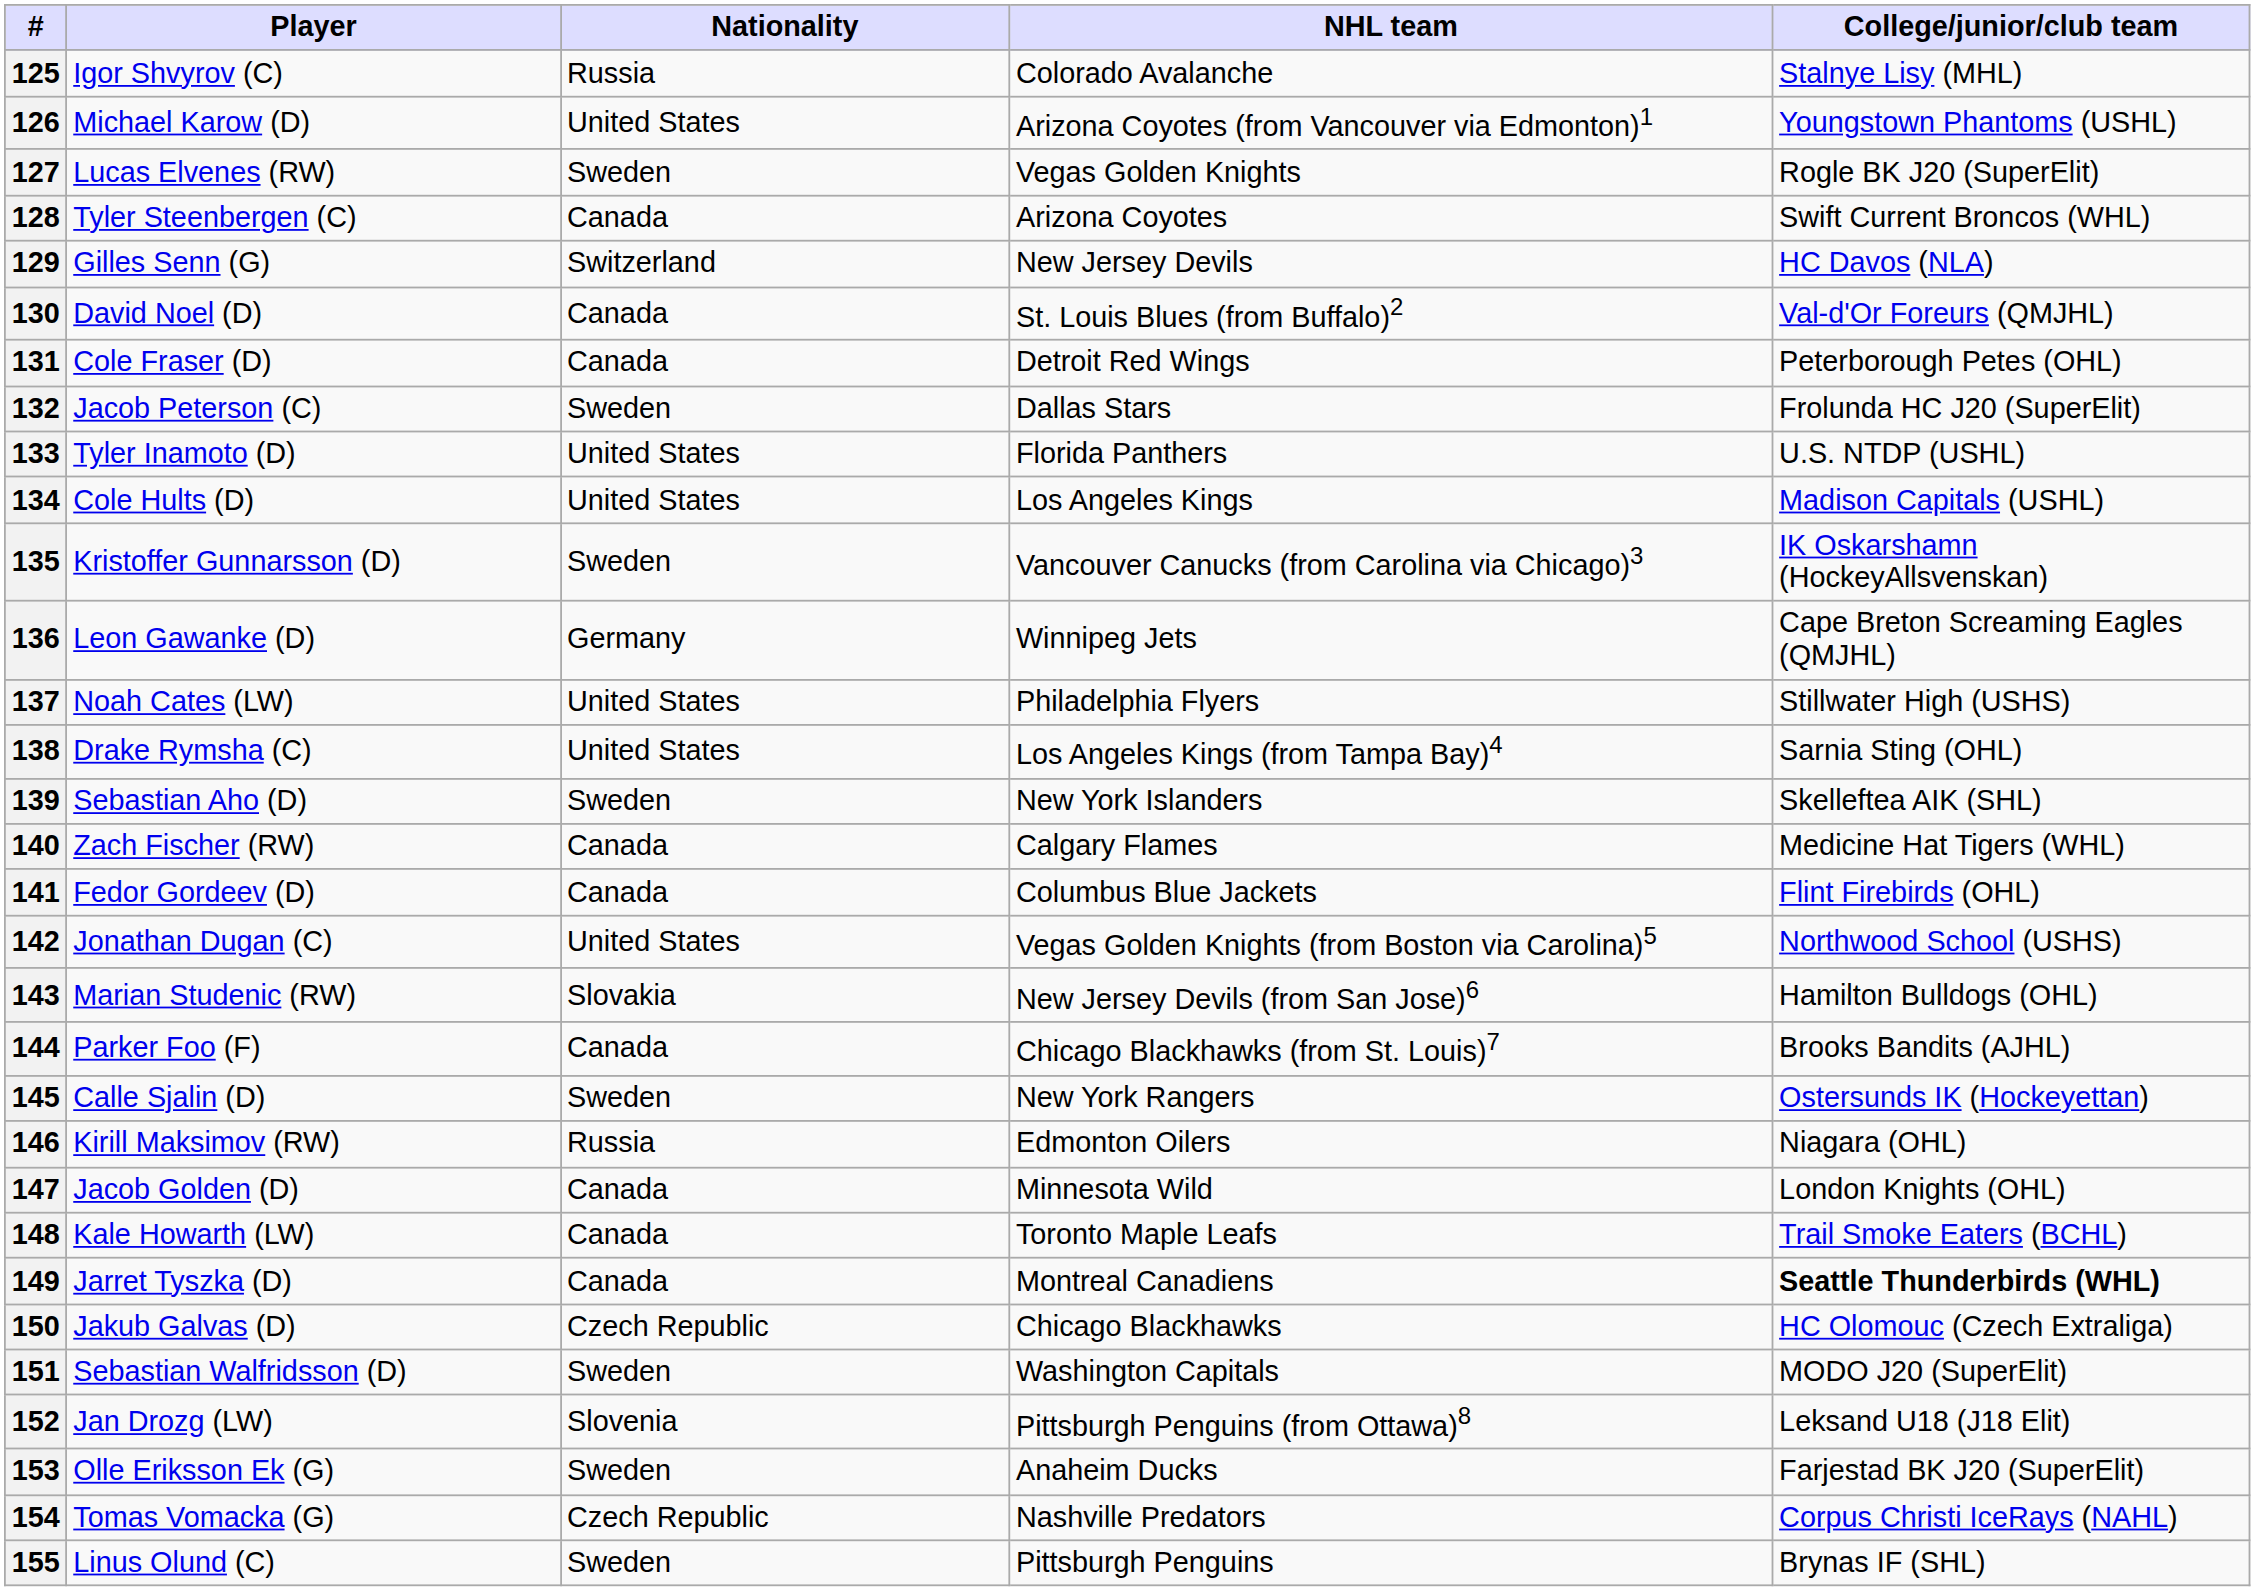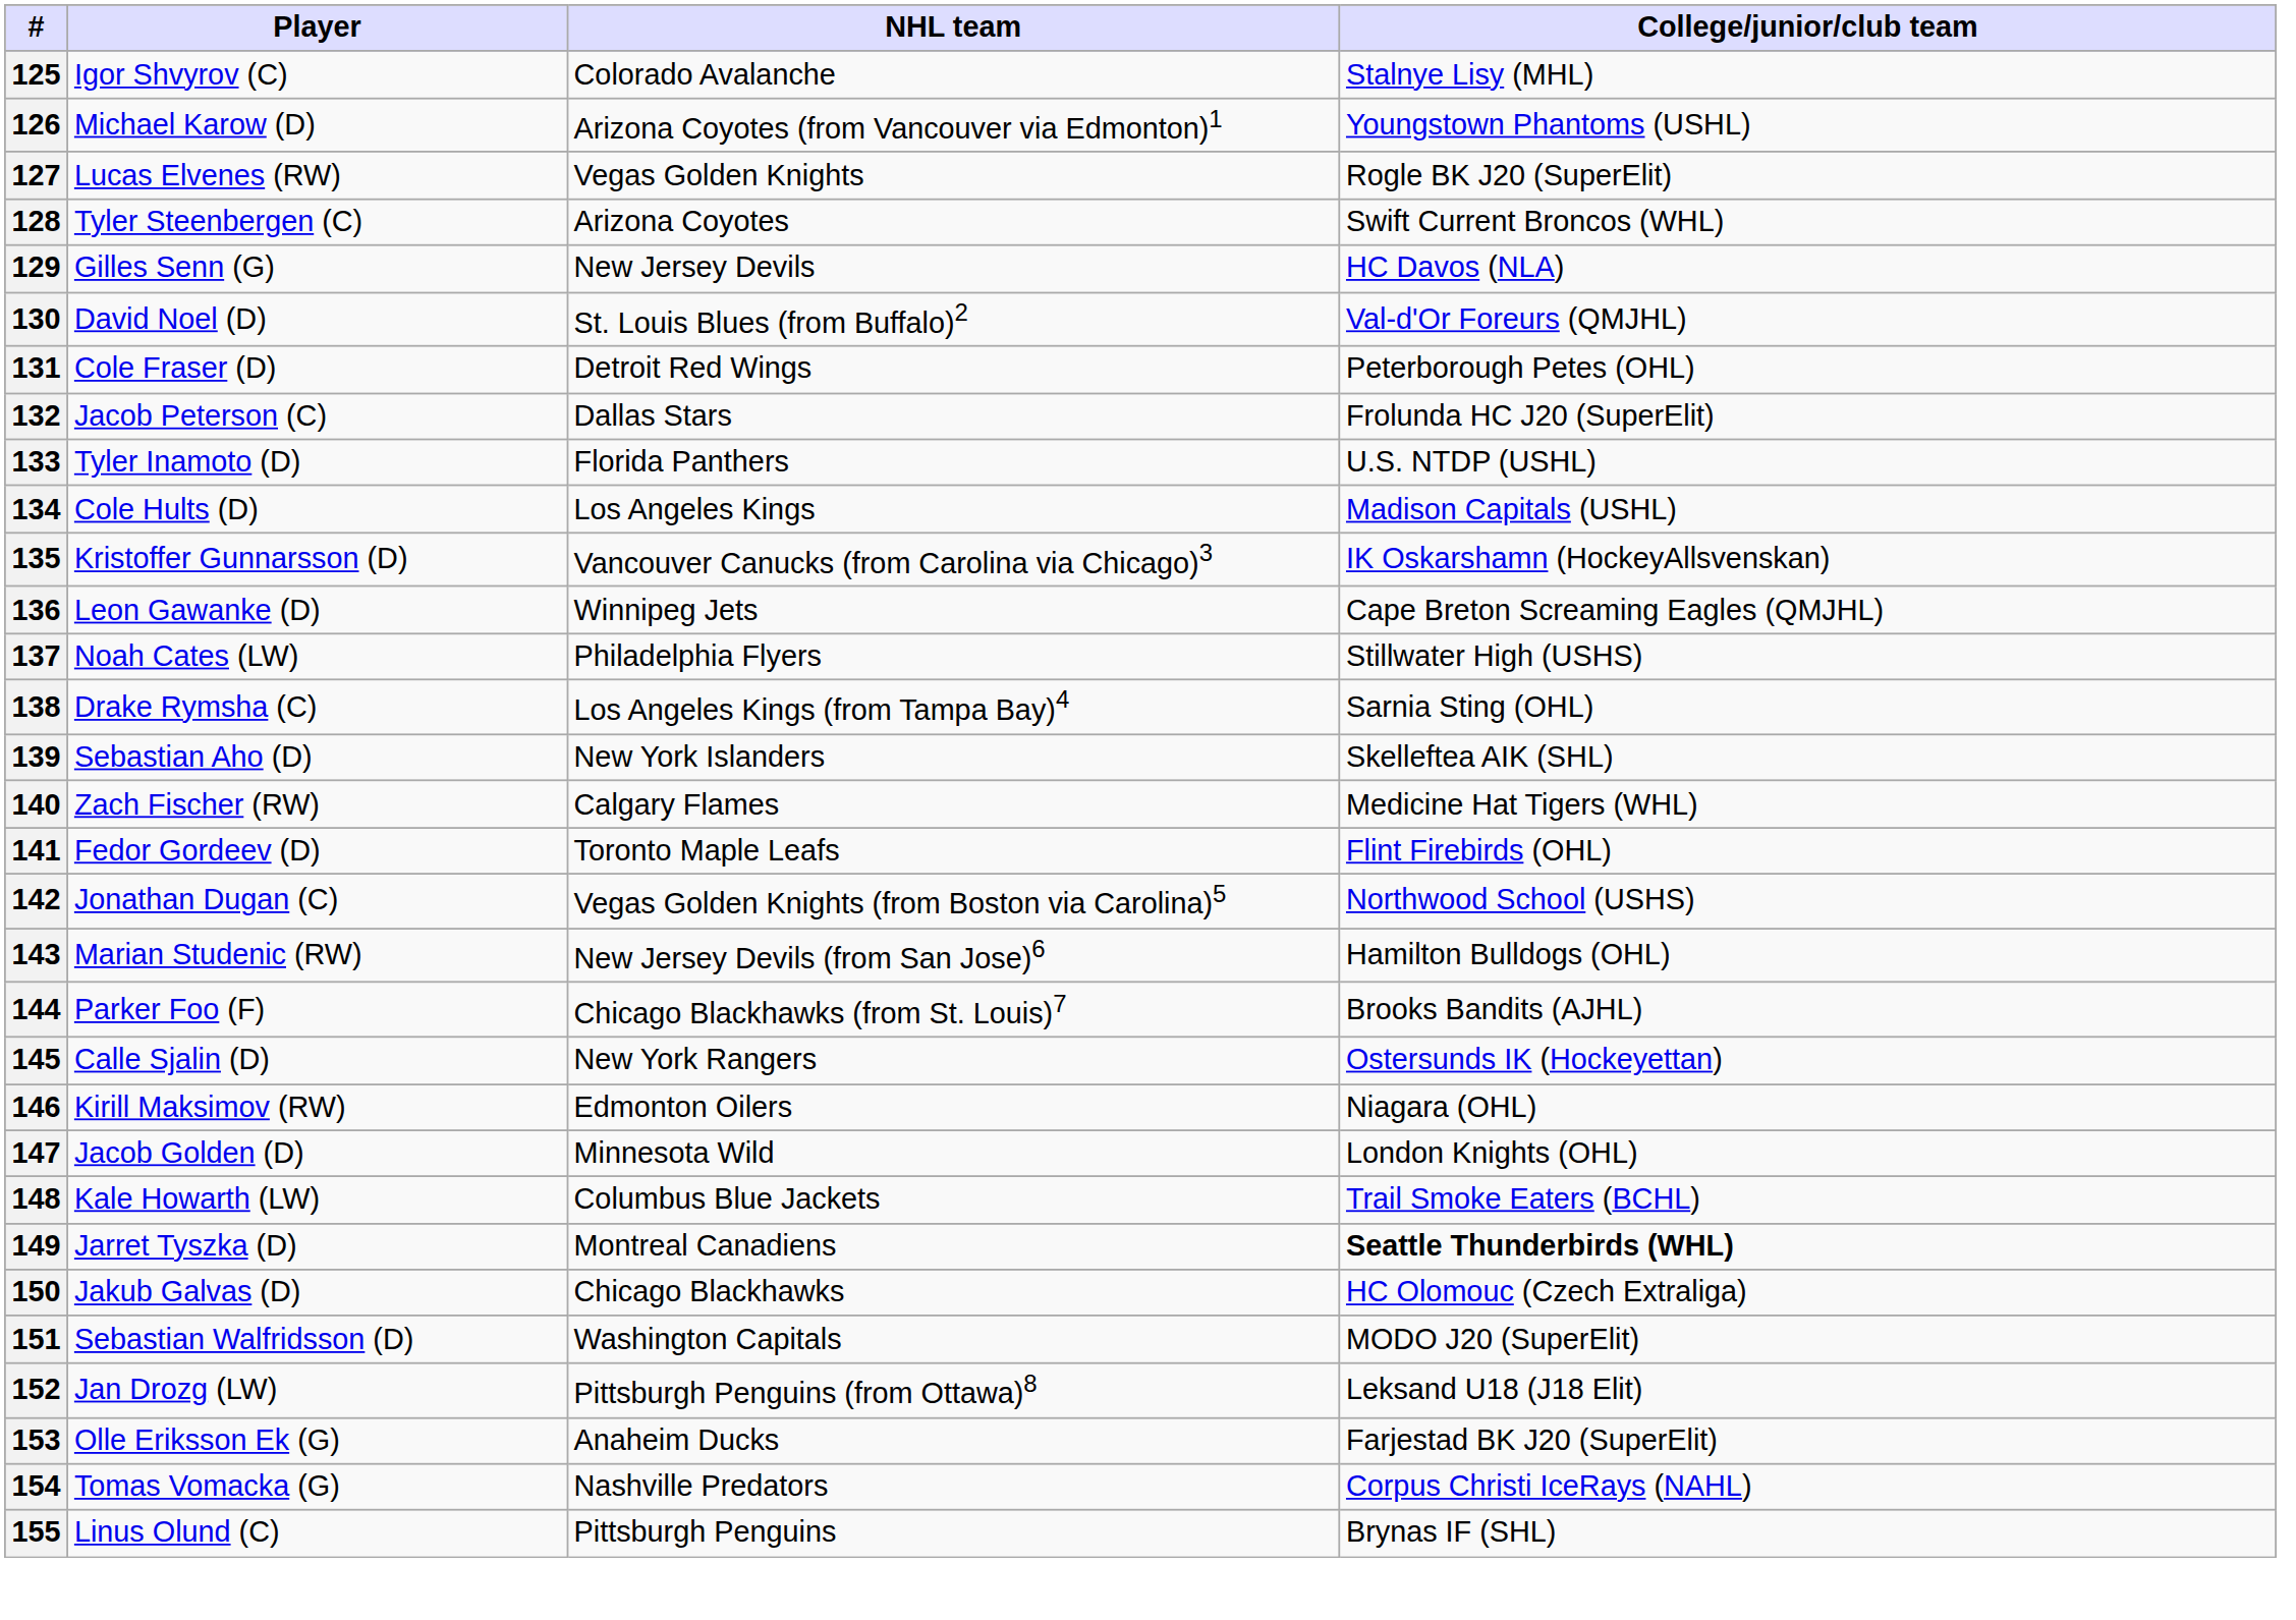- column: Nationality | Russia | United States | Sweden | Canada | Switzerland | Canada | Canada | Sweden | United States | United States | Sweden | Germany | United States | United States | Sweden | Canada | Canada | United States | Slovakia | Canada | Sweden | Russia | Canada | Canada | Canada | Czech Republic | Sweden | Slovenia | Sweden | Czech Republic | Sweden
141 | NHL team: Columbus Blue Jackets -> Toronto Maple Leafs
148 | NHL team: Toronto Maple Leafs -> Columbus Blue Jackets
